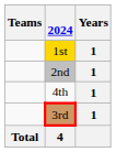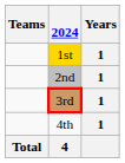rows swapped: 4th <-> 3rd
